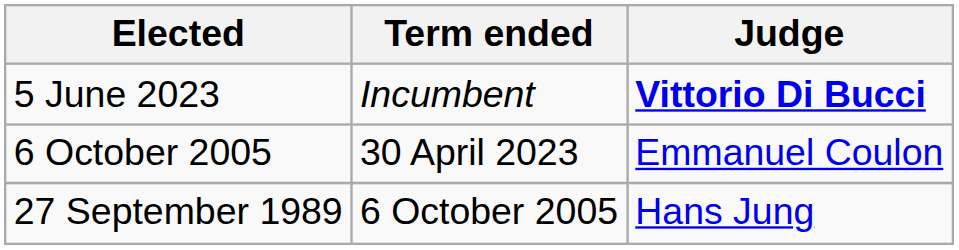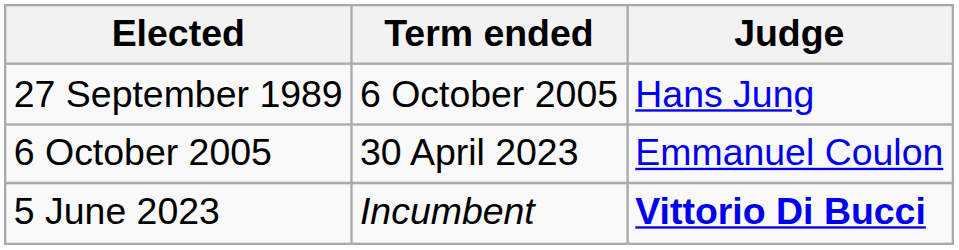rows swapped: 27 September 1989 <-> 5 June 2023
